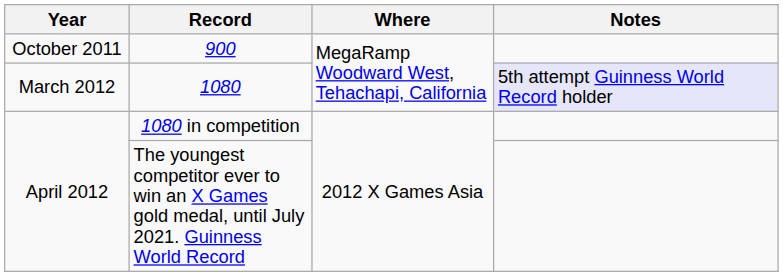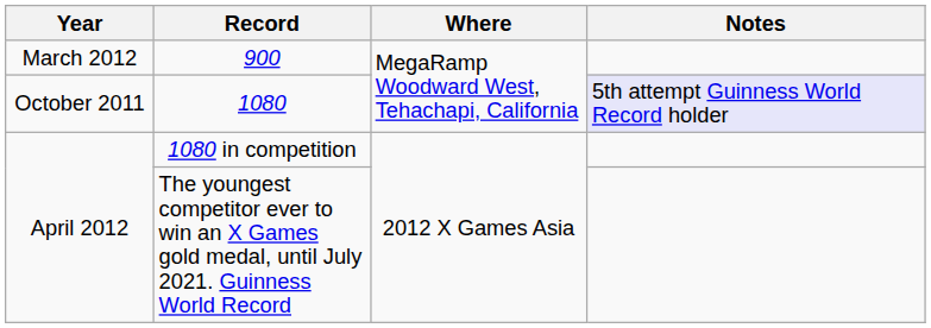900 | Year: October 2011 -> March 2012
1080 | Year: March 2012 -> October 2011
